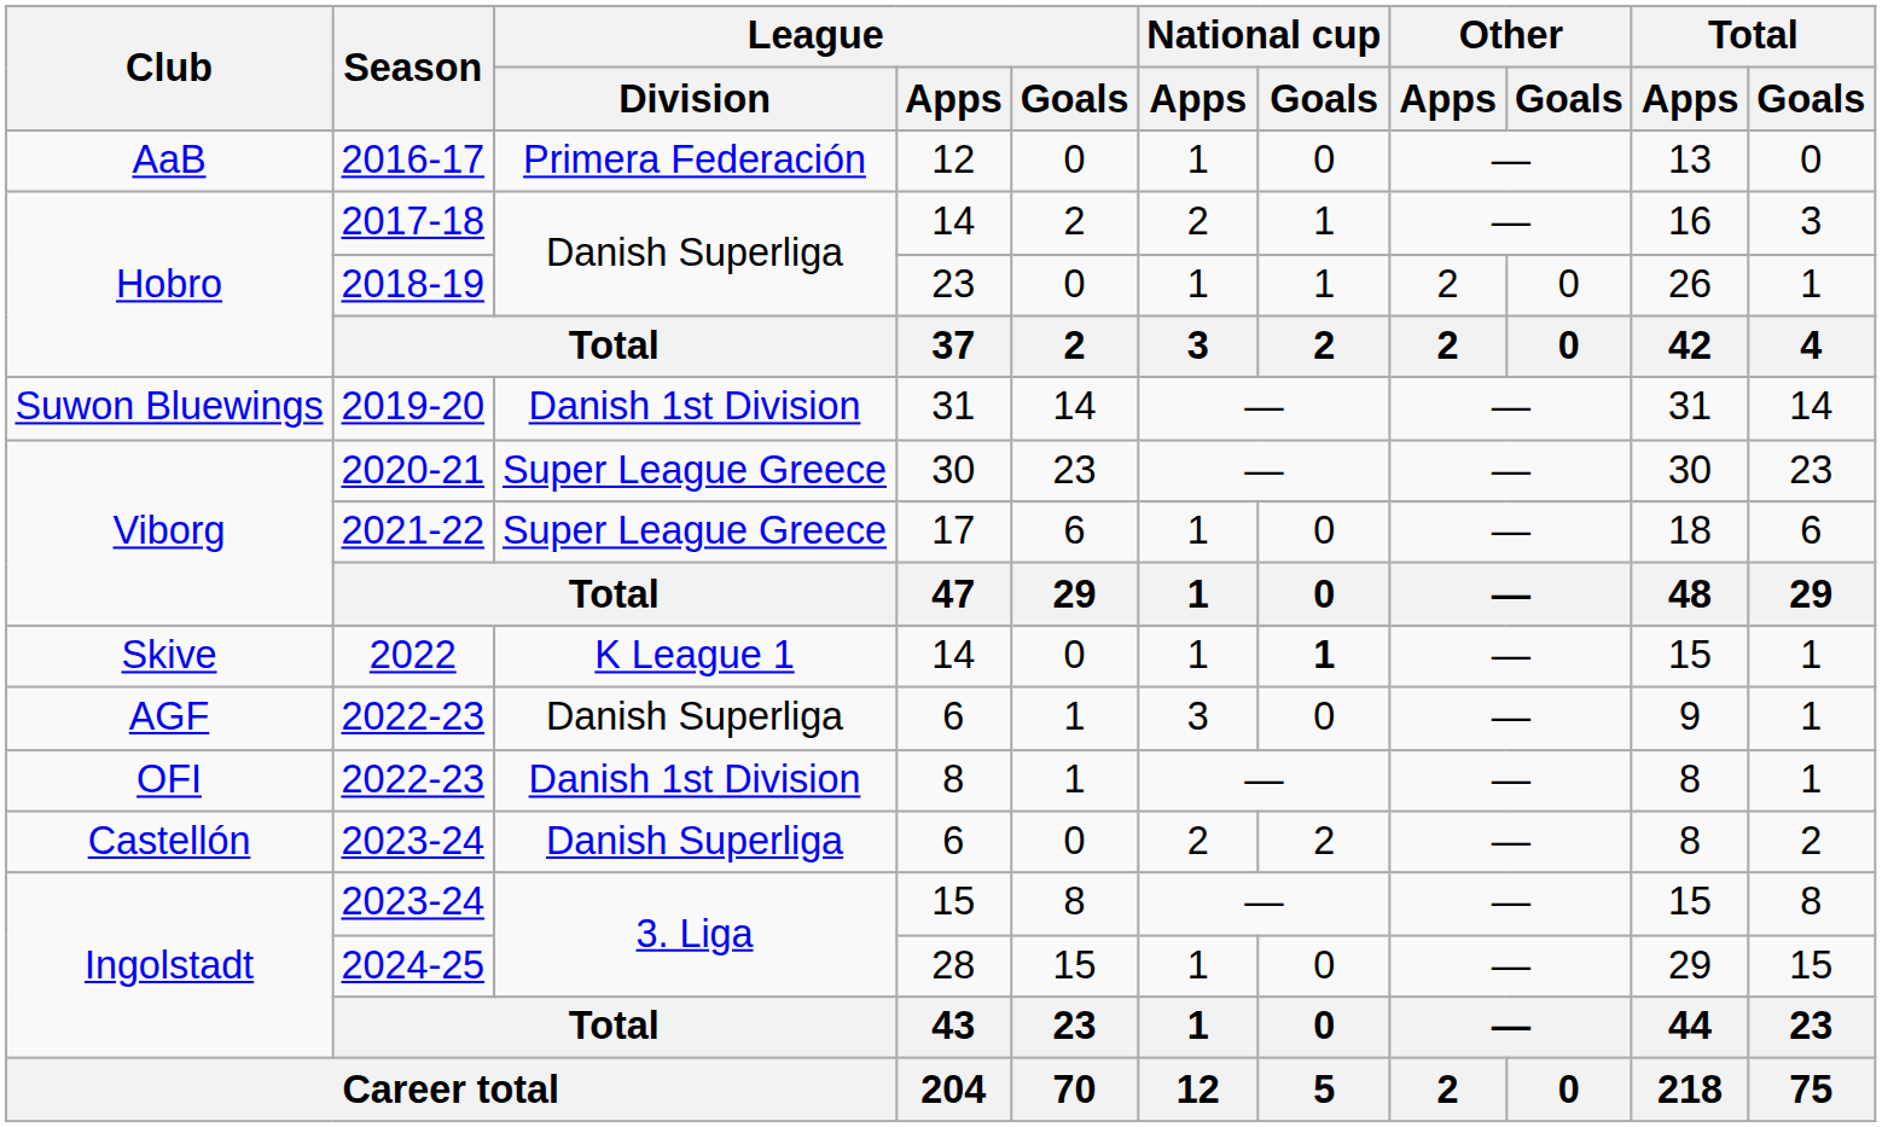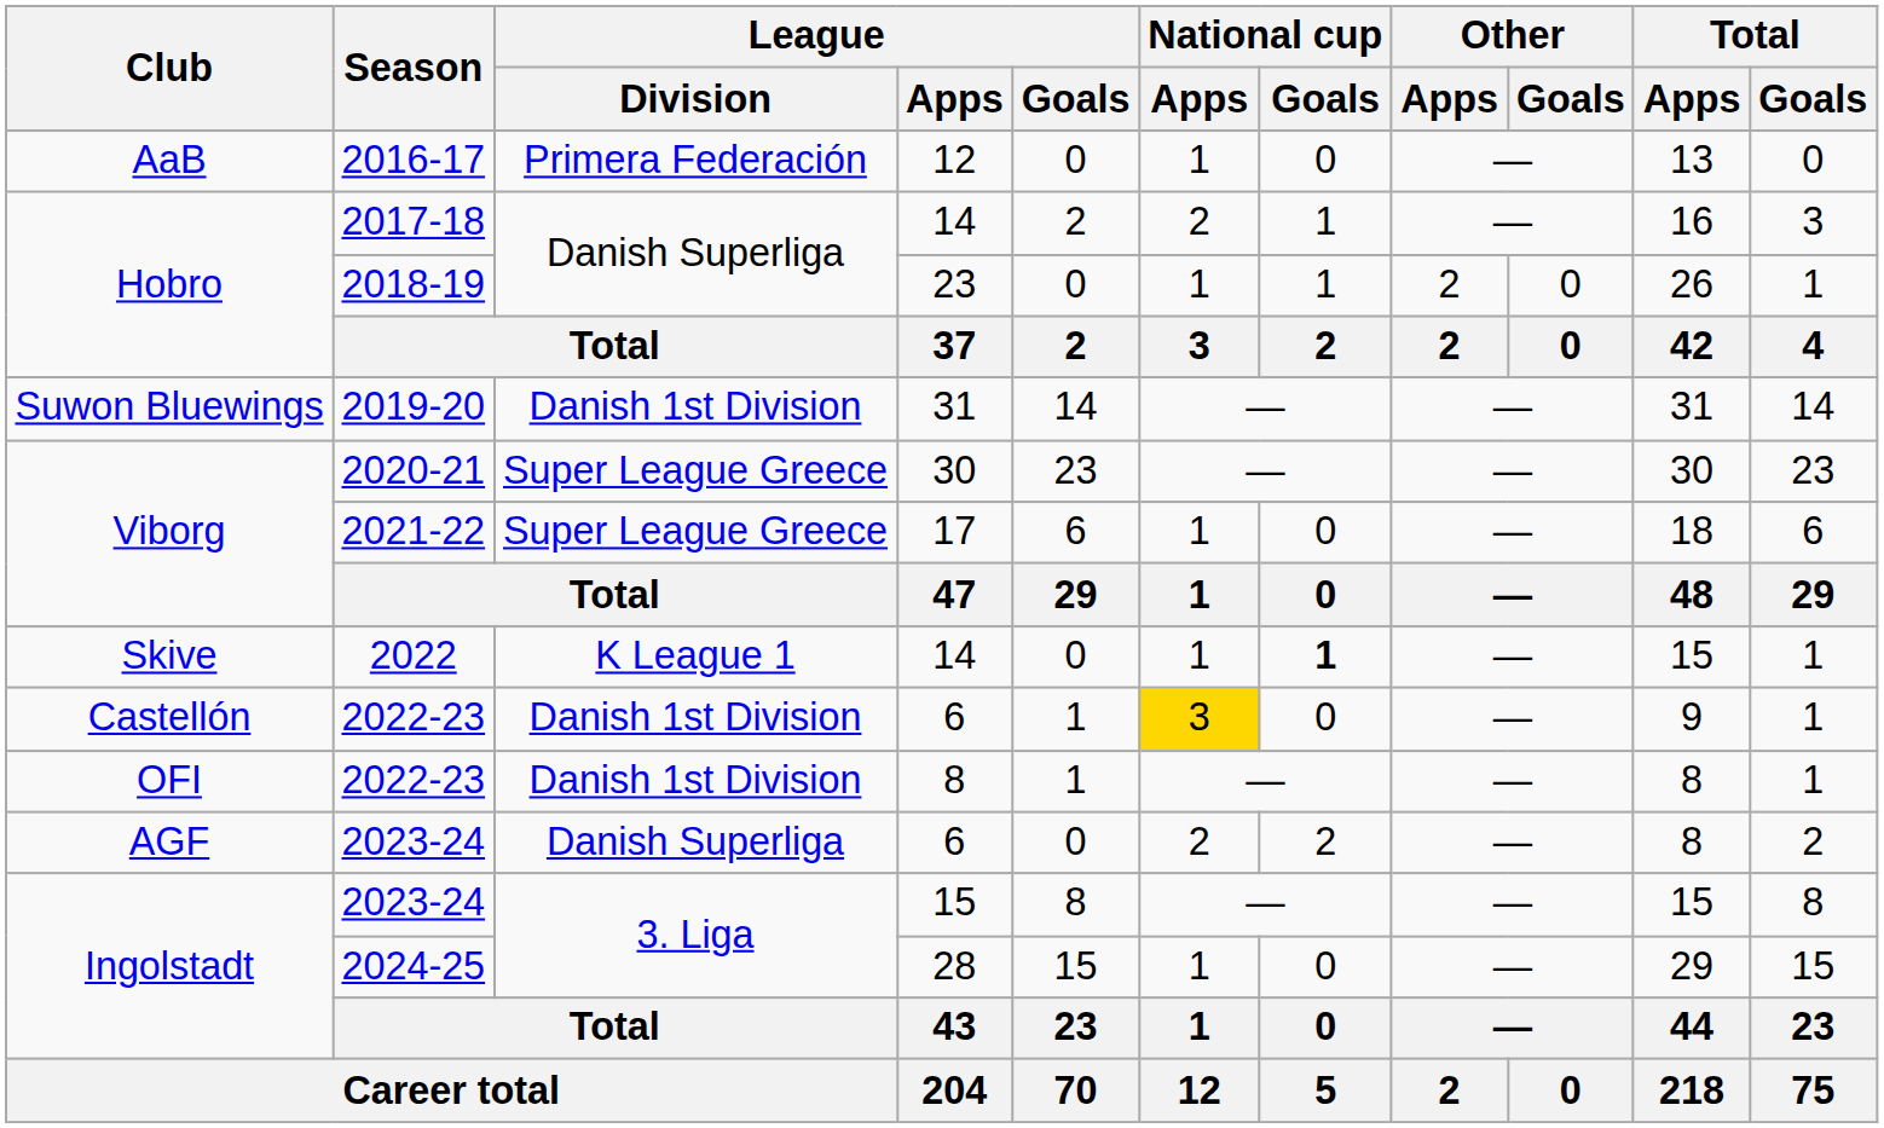2022-23 / 6 | Club: AGF -> Castellón
2022-23 / 6 | League / Division: Danish Superliga -> Danish 1st Division
2022-23 / 6 | National cup / Apps: no background -> gold background
2023-24 / 6 | Club: Castellón -> AGF
